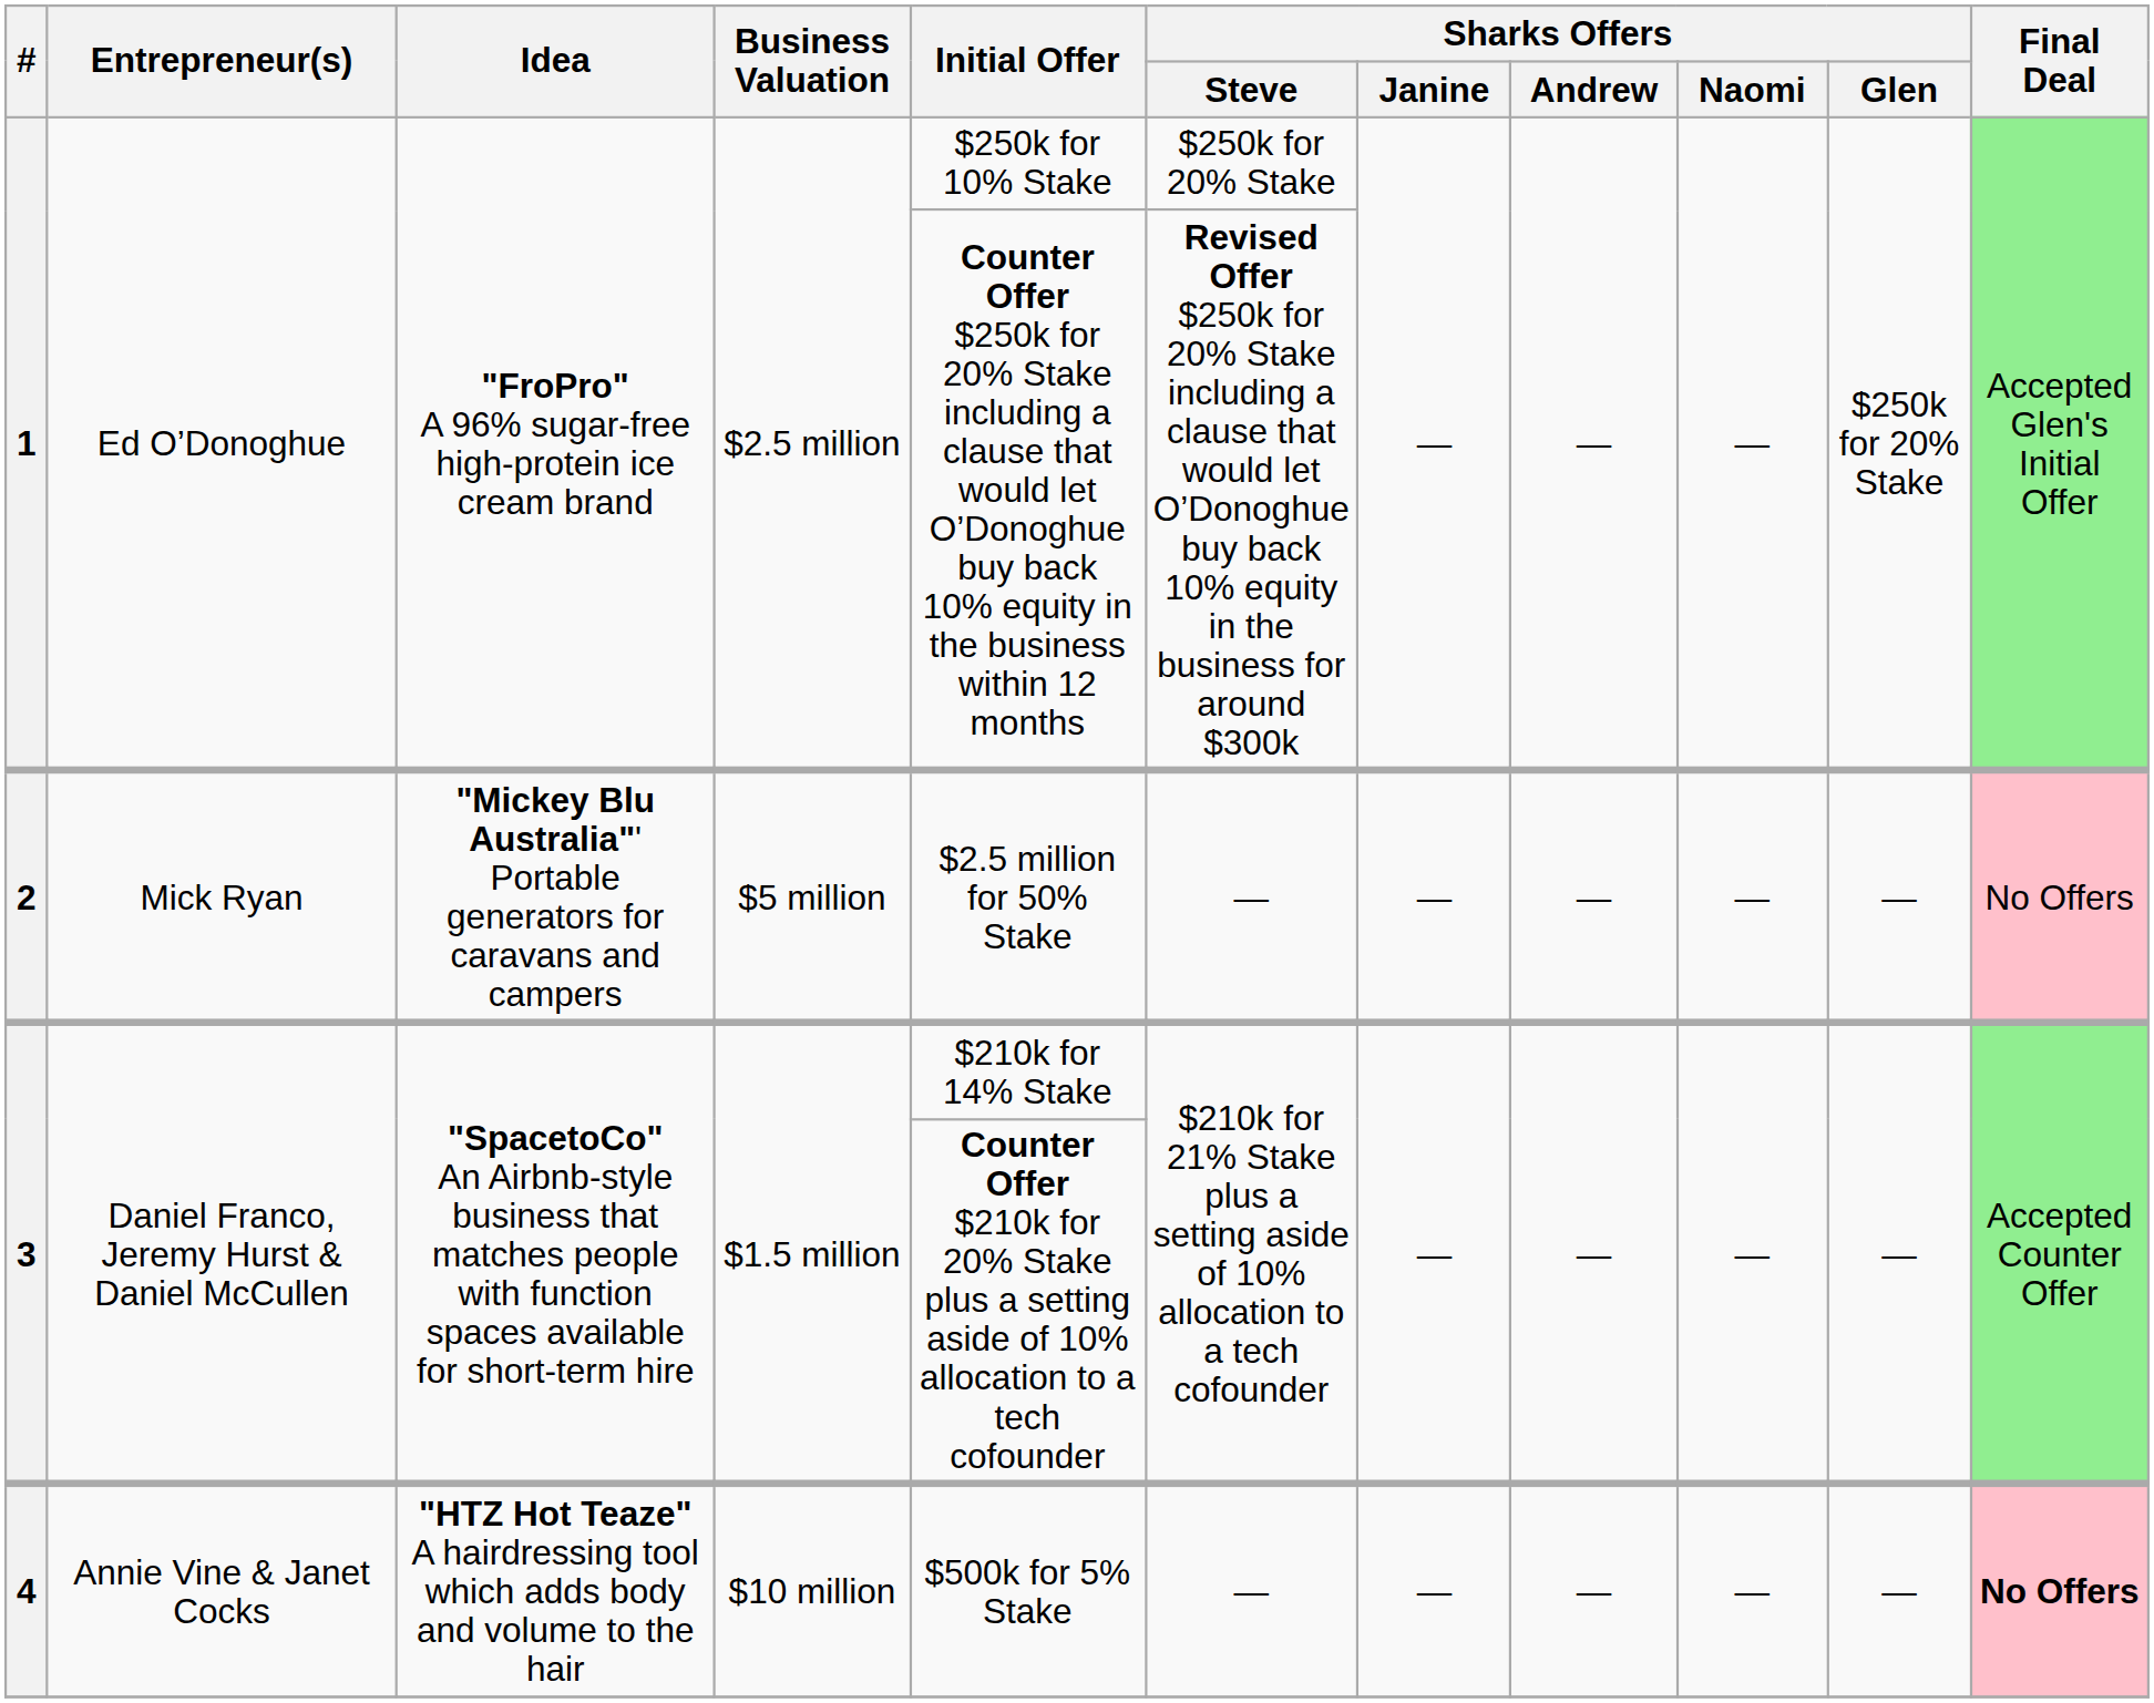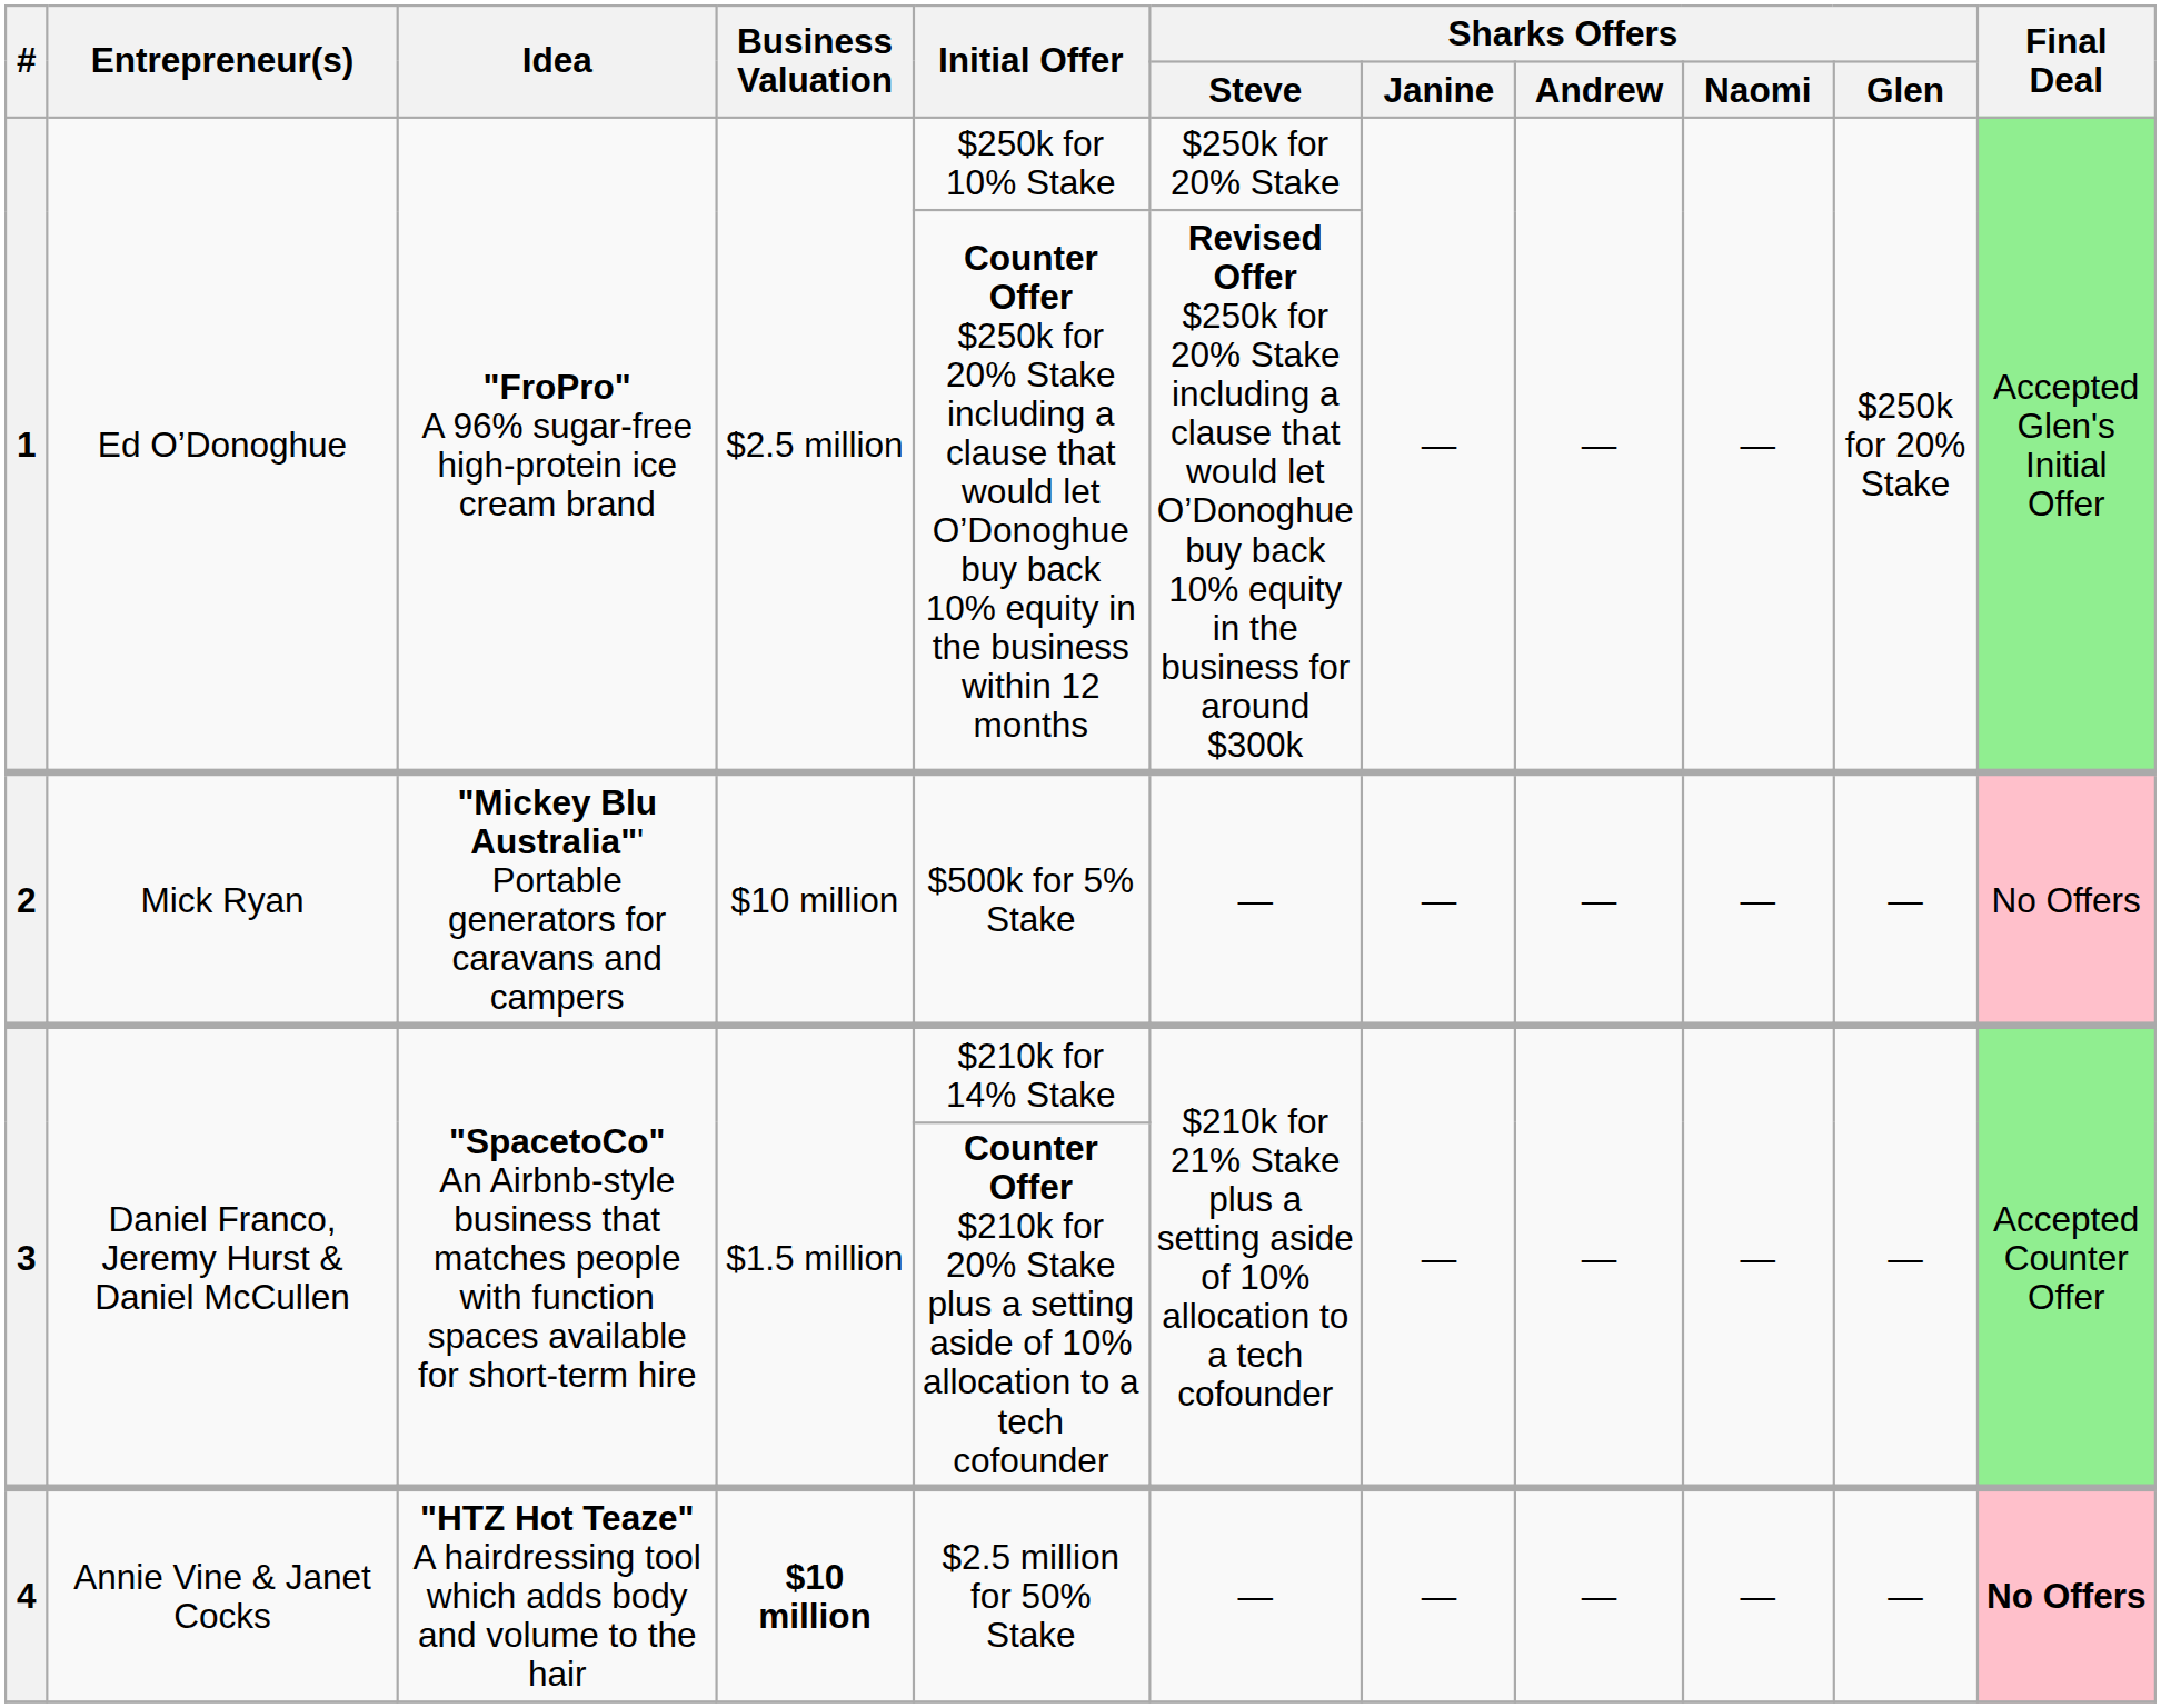2 | Business Valuation: $5 million -> $10 million
2 | Initial Offer: $2.5 million for 50% Stake -> $500k for 5% Stake
4 | Business Valuation: normal -> bold
4 | Initial Offer: $500k for 5% Stake -> $2.5 million for 50% Stake
